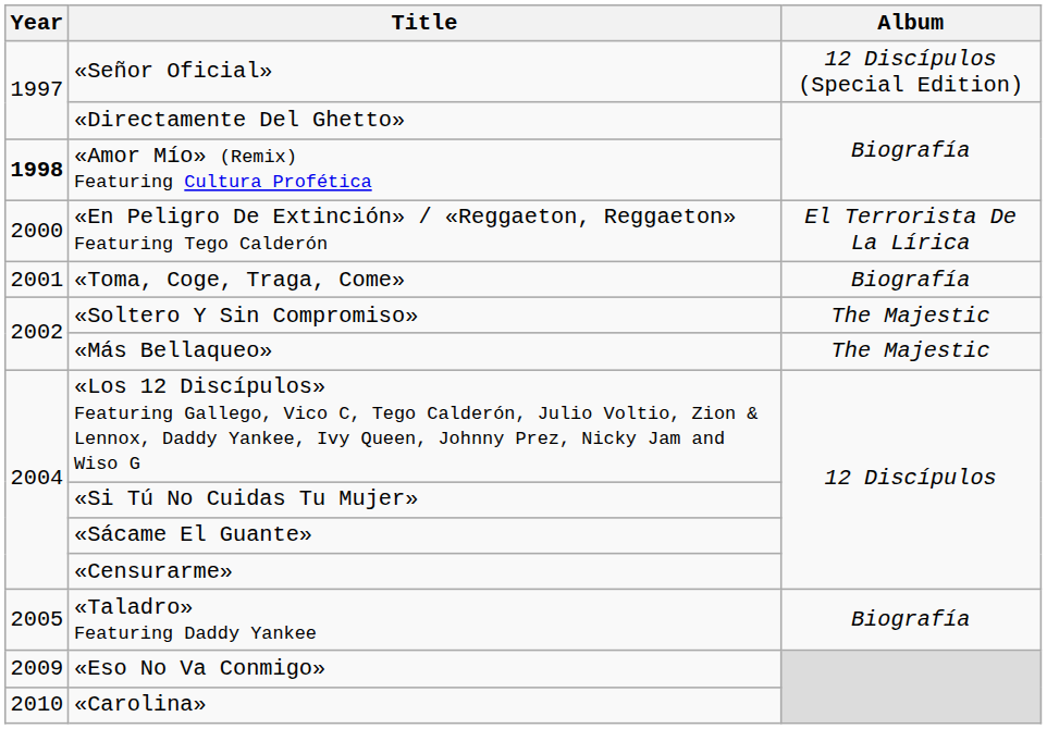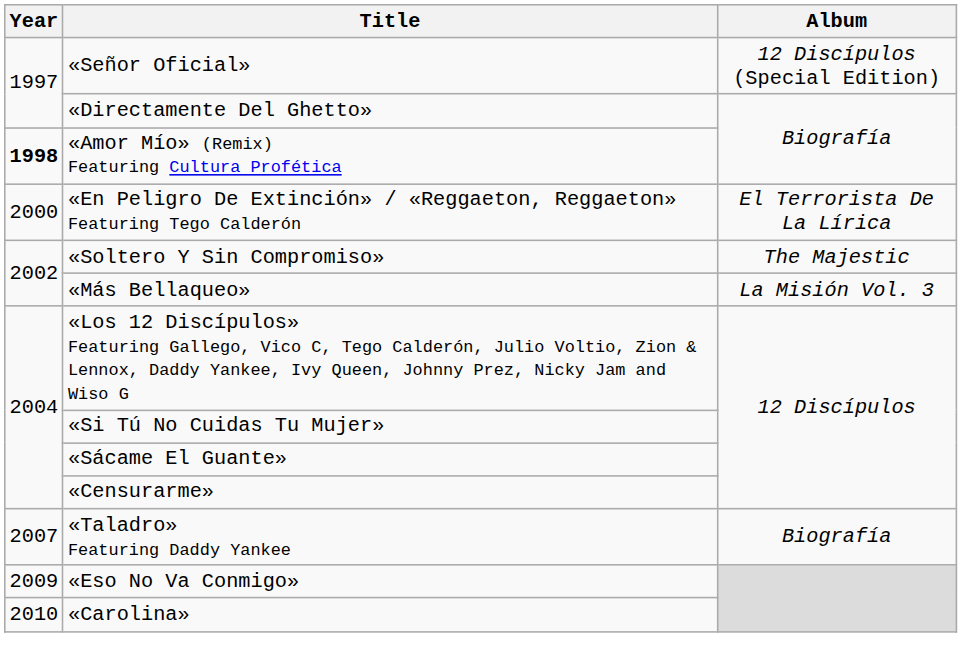- row: 2001 | «Toma, Coge, Traga, Come» | Biografía
«Más Bellaqueo» | Album: The Majestic -> La Misión Vol. 3
«Taladro» Featuring Daddy Yankee | Year: 2005 -> 2007
